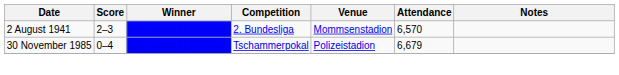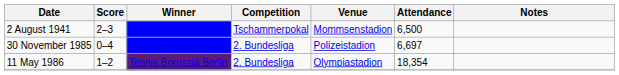2 August 1941 | Competition: 2. Bundesliga -> Tschammerpokal
2 August 1941 | Attendance: 6,570 -> 6,500
30 November 1985 | Competition: Tschammerpokal -> 2. Bundesliga
30 November 1985 | Attendance: 6,679 -> 6,697
+ row: 11 May 1986 | 1–2 | Tennis Borussia Berlin | 2. Bundesliga | Olympiastadion | 18,354
